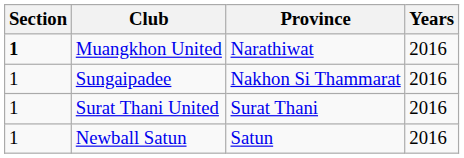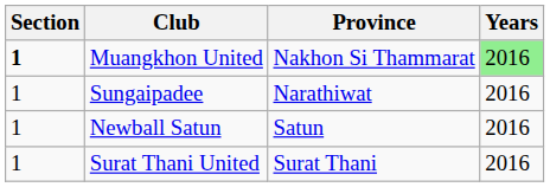Muangkhon United | Province: Narathiwat -> Nakhon Si Thammarat
Muangkhon United | Years: no background -> lightgreen background
Sungaipadee | Province: Nakhon Si Thammarat -> Narathiwat
rows swapped: Surat Thani United <-> Newball Satun
